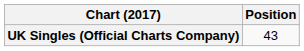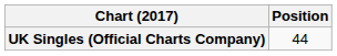UK Singles (Official Charts Company) | Position: 43 -> 44
